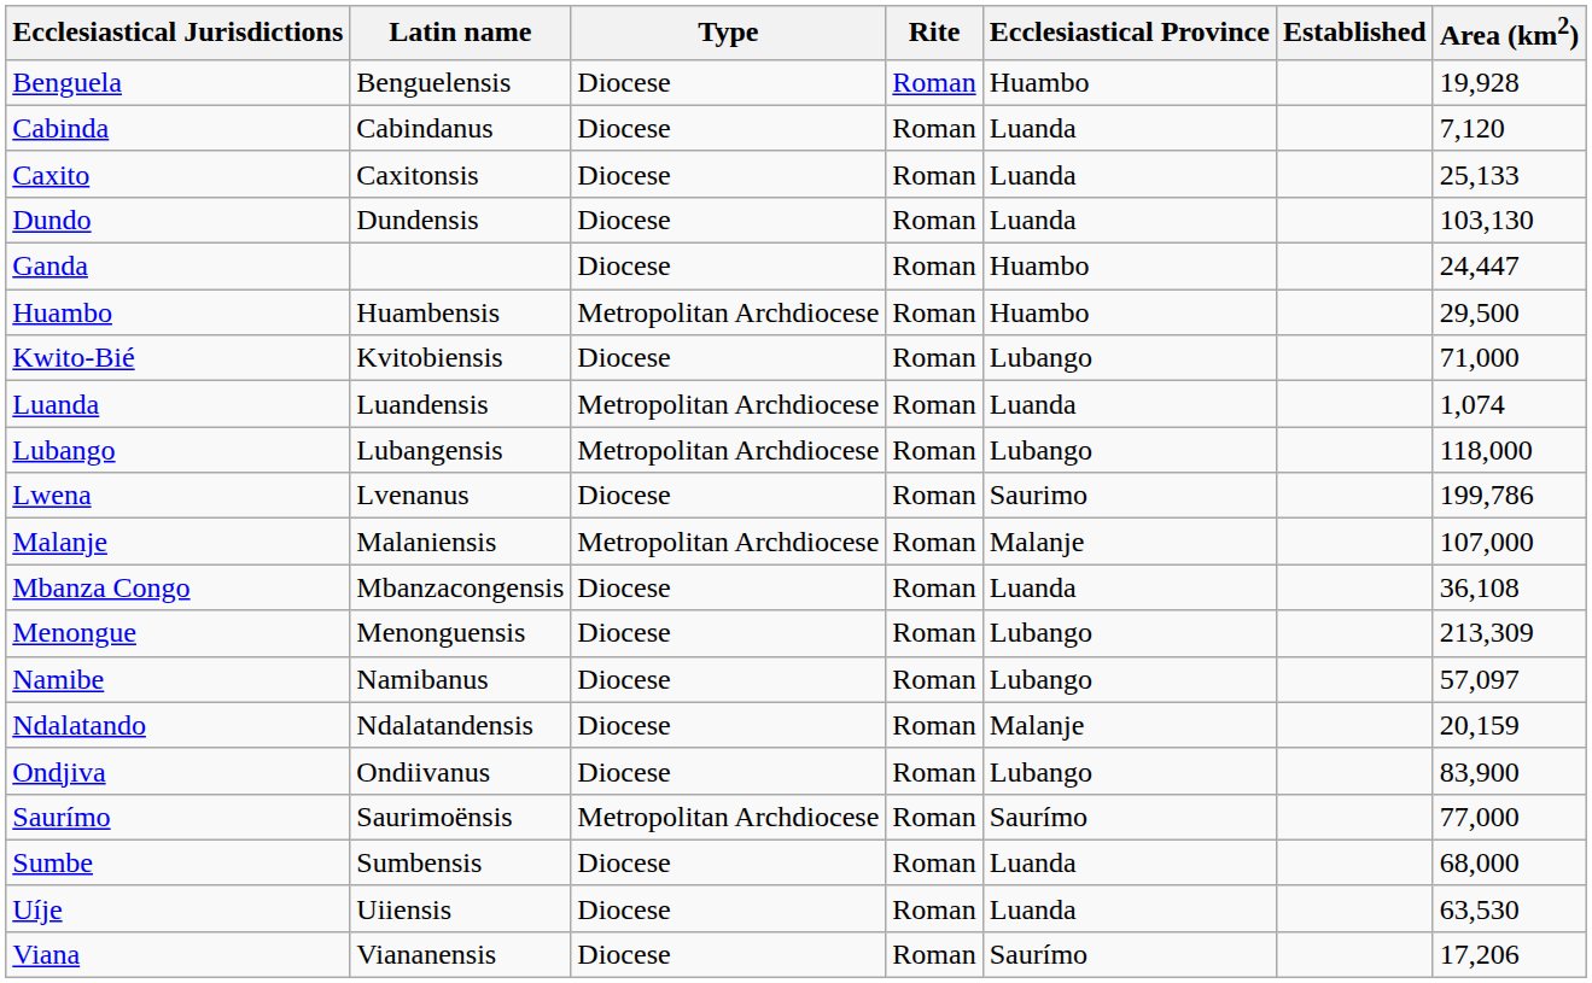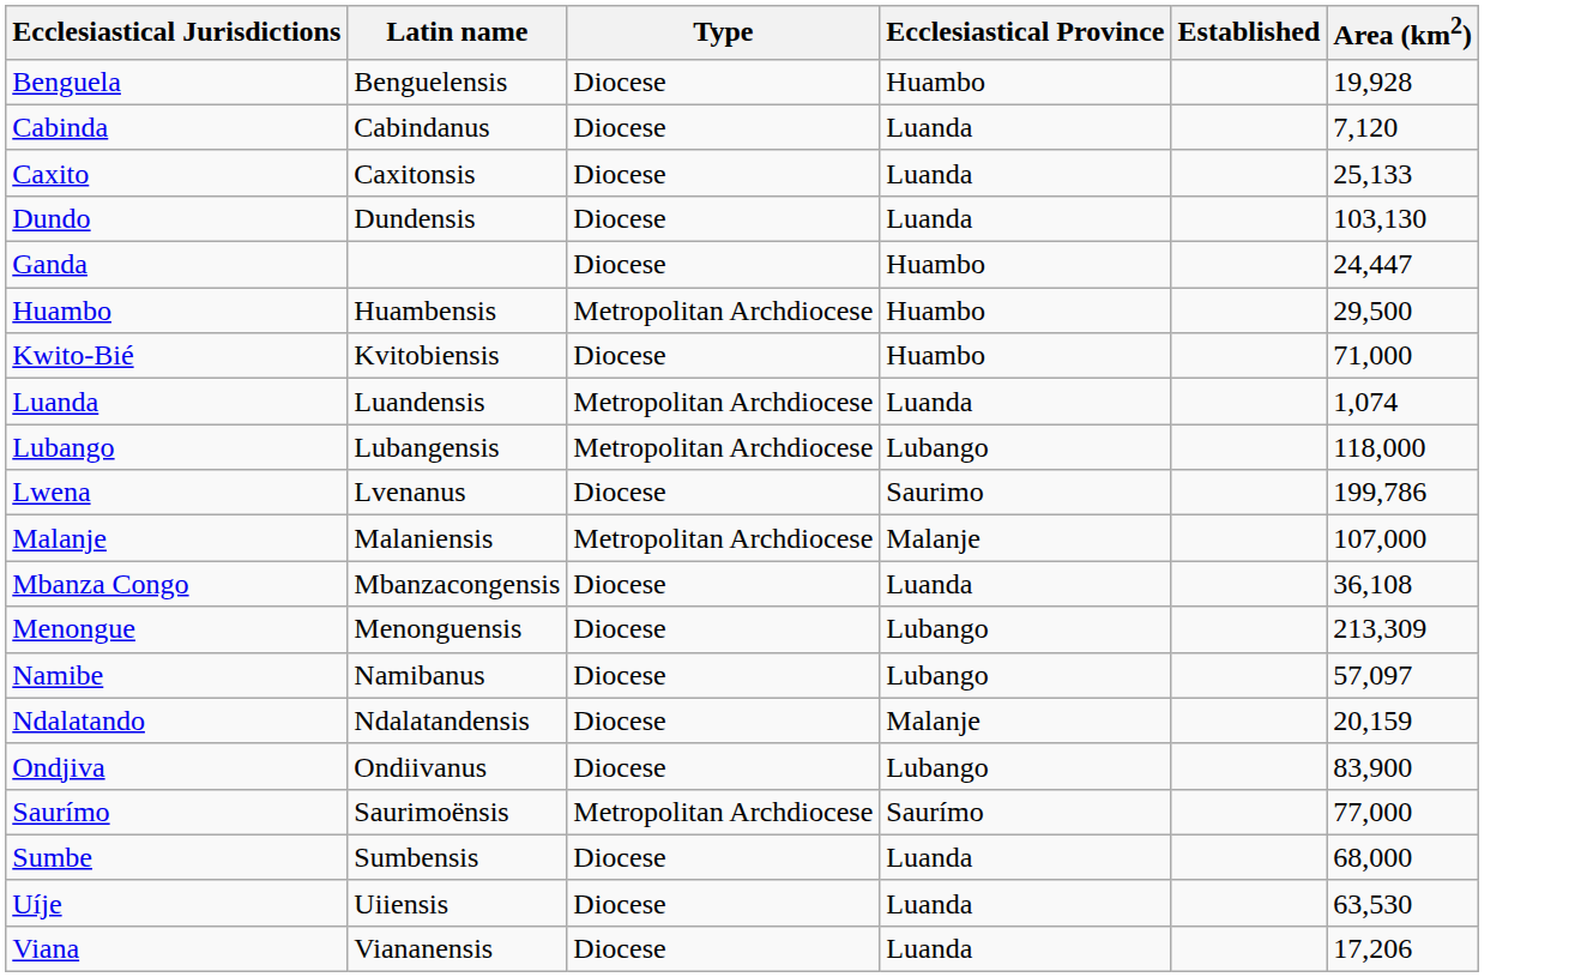- column: Rite | Roman | Roman | Roman | Roman | Roman | Roman | Roman | Roman | Roman | Roman | Roman | Roman | Roman | Roman | Roman | Roman | Roman | Roman | Roman | Roman
Kwito-Bié | Ecclesiastical Province: Lubango -> Huambo
Viana | Ecclesiastical Province: Saurímo -> Luanda
